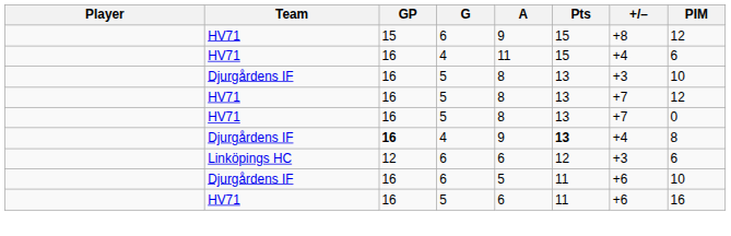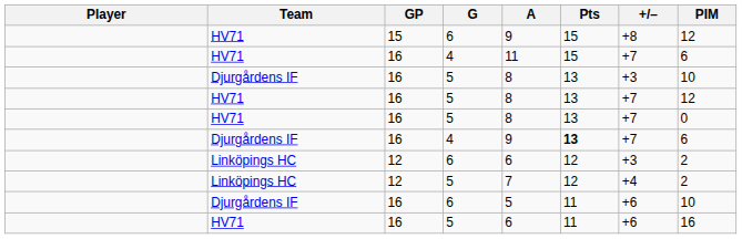HV71 / 4 | +/–: +4 -> +7
Djurgårdens IF / 4 | GP: bold -> normal
Djurgårdens IF / 4 | +/–: +4 -> +7
Djurgårdens IF / 4 | PIM: 8 -> 6
Linköpings HC / 6 | PIM: 6 -> 2
+ row: Linköpings HC | 12 | 5 | 7 | 12 | +4 | 2
